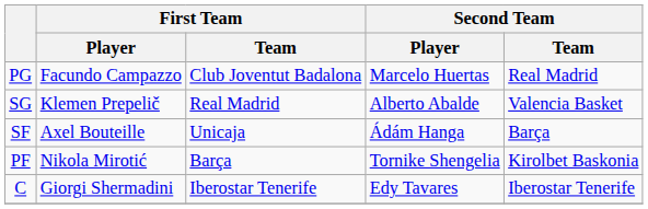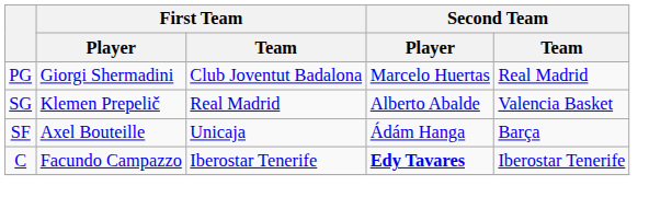PG | First Team / Player: Facundo Campazzo -> Giorgi Shermadini
- row: PF | Nikola Mirotić | Barça | Tornike Shengelia | Kirolbet Baskonia
C | First Team / Player: Giorgi Shermadini -> Facundo Campazzo
C | Second Team / Player: normal -> bold
